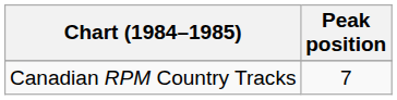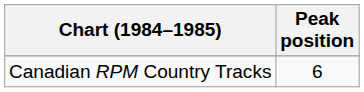Canadian RPM Country Tracks | Peak position: 7 -> 6
